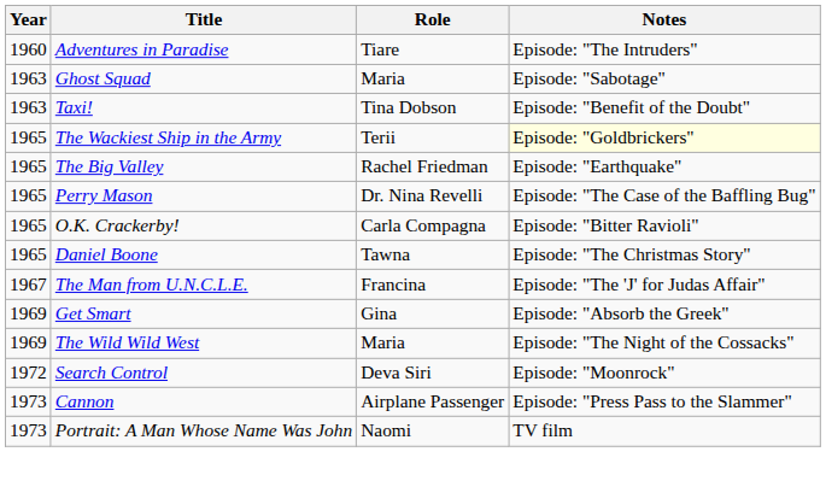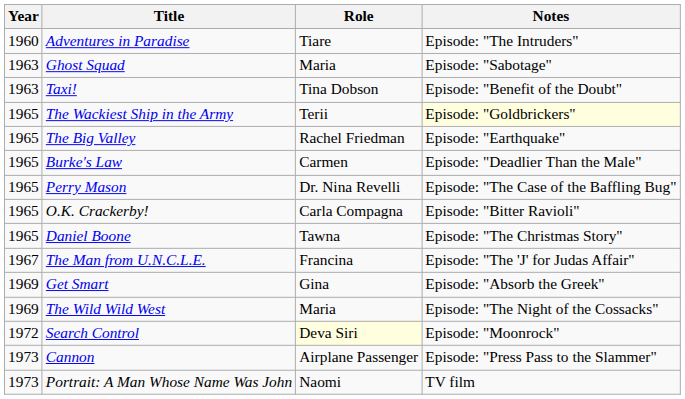+ row: 1965 | Burke's Law | Carmen | Episode: "Deadlier Than the Male"
Search Control | Role: no background -> lightyellow background
